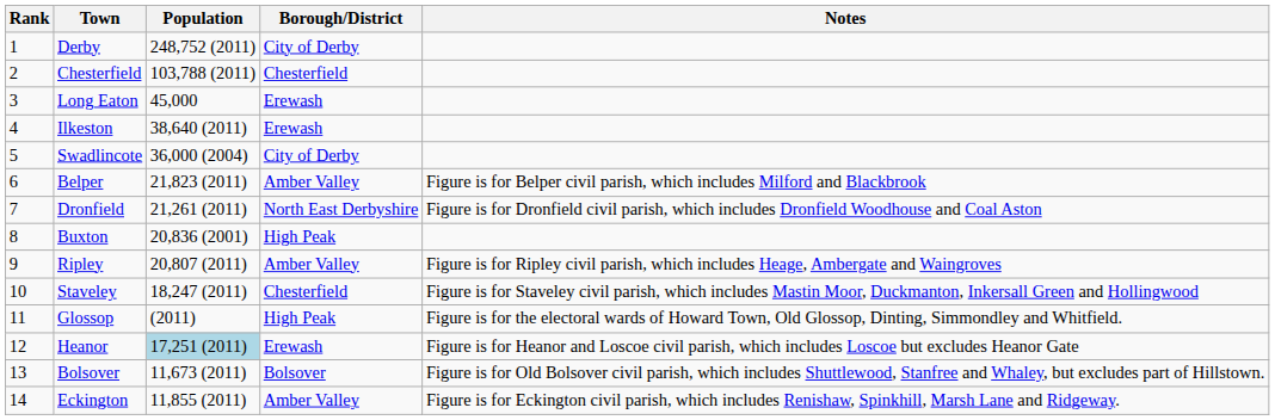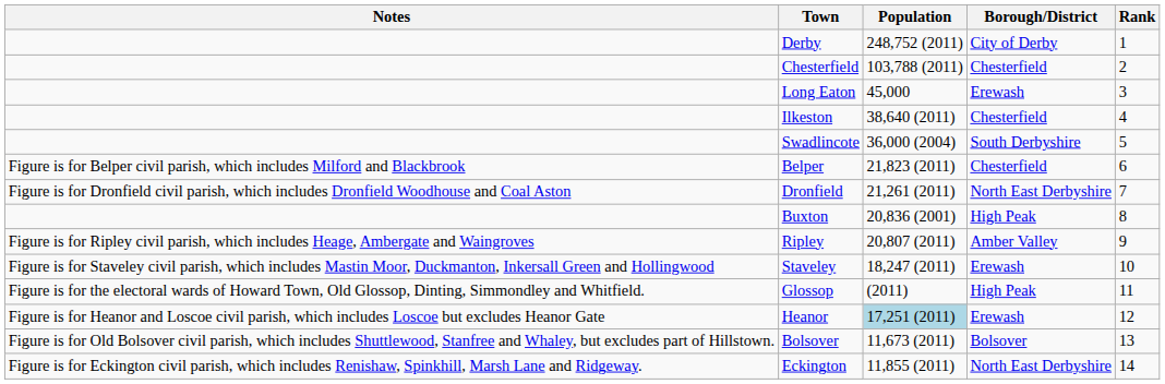columns swapped: Rank <-> Notes
Ilkeston | Borough/District: Erewash -> Chesterfield
Swadlincote | Borough/District: City of Derby -> South Derbyshire
Belper | Borough/District: Amber Valley -> Chesterfield
Staveley | Borough/District: Chesterfield -> Erewash
Eckington | Borough/District: Amber Valley -> North East Derbyshire
